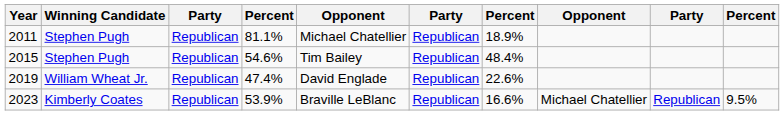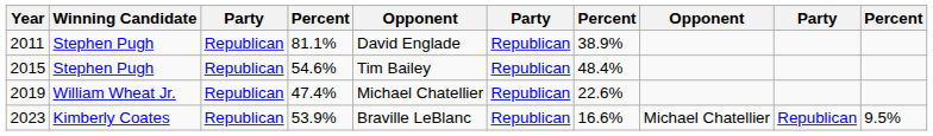2011 | column 5: Michael Chatellier -> David Englade
2011 | column 7: 18.9% -> 38.9%
2019 | column 5: David Englade -> Michael Chatellier
